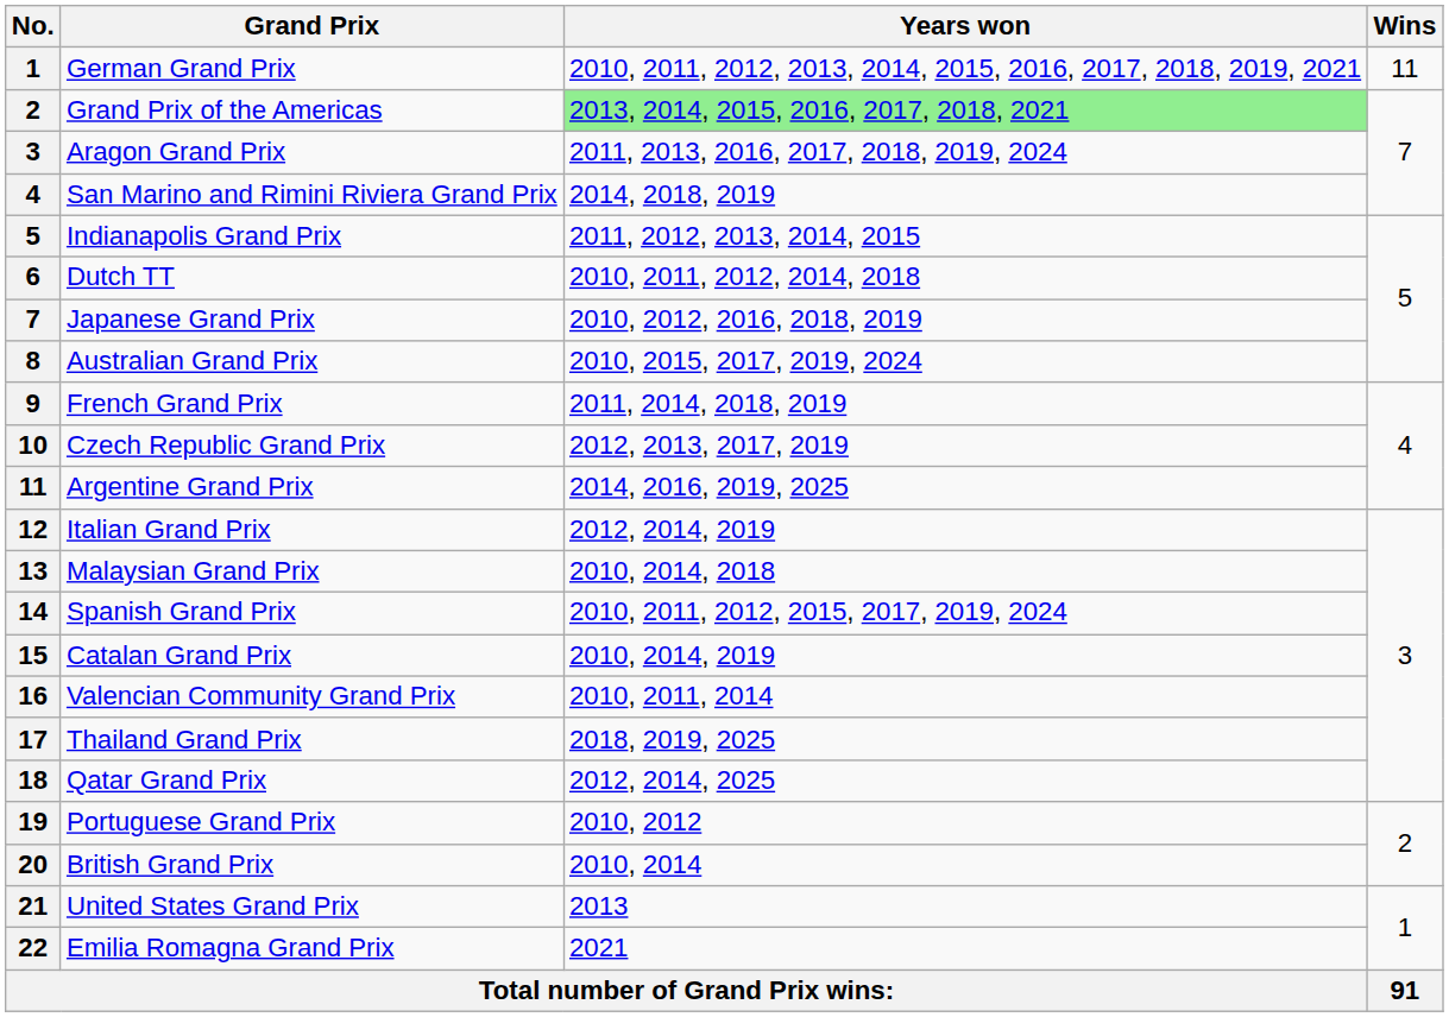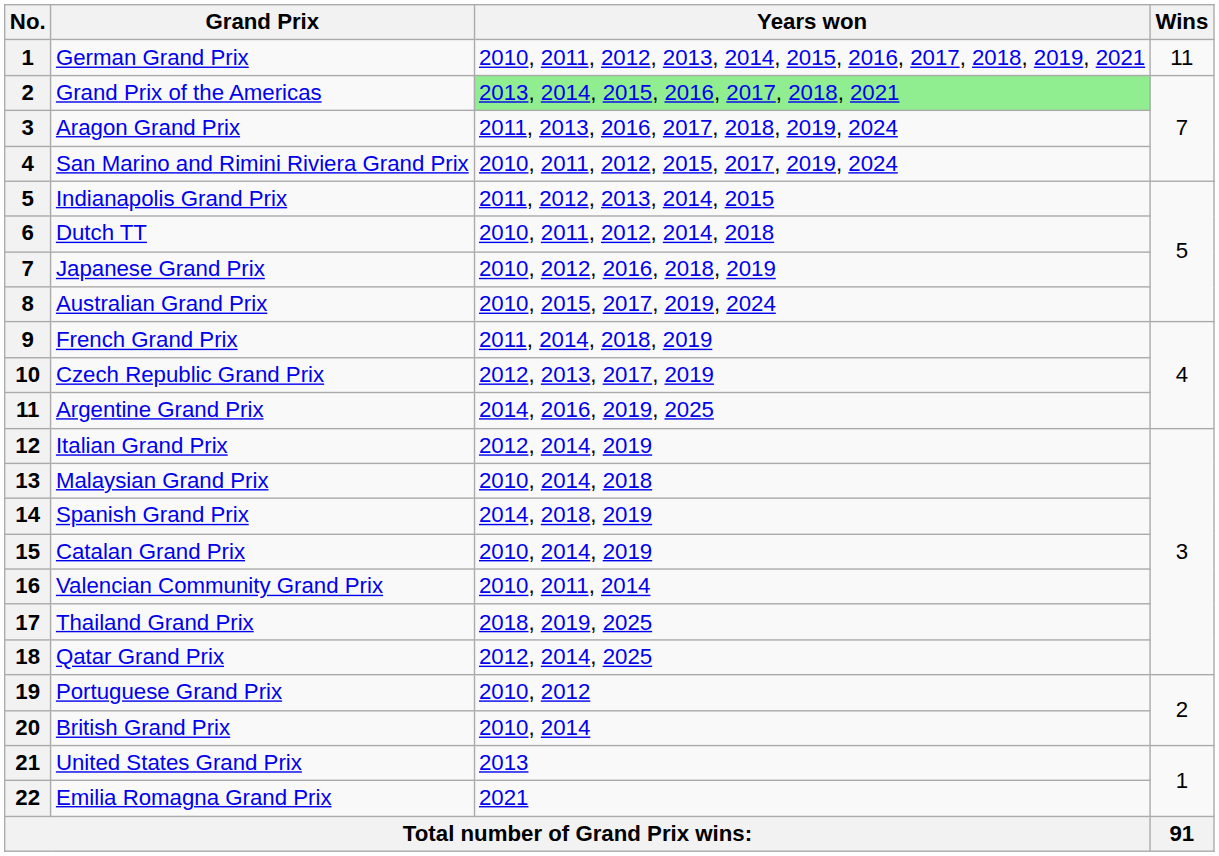San Marino and Rimini Riviera Grand Prix | Years won: 2014, 2018, 2019 -> 2010, 2011, 2012, 2015, 2017, 2019, 2024
Spanish Grand Prix | Years won: 2010, 2011, 2012, 2015, 2017, 2019, 2024 -> 2014, 2018, 2019
